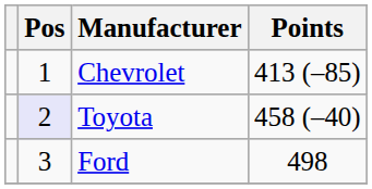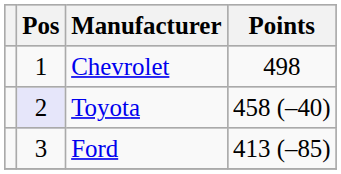Chevrolet | Points: 413 (–85) -> 498
Ford | Points: 498 -> 413 (–85)
